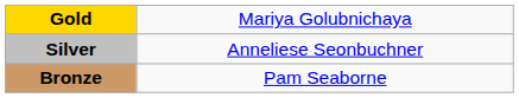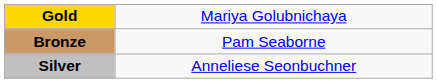rows swapped: Silver <-> Bronze
